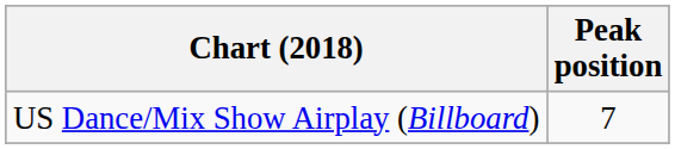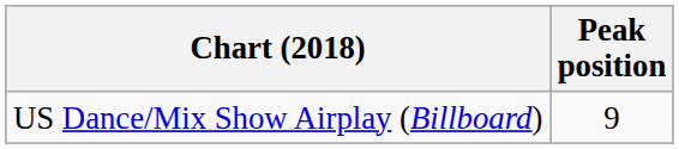US Dance/Mix Show Airplay (Billboard) | Peak position: 7 -> 9
